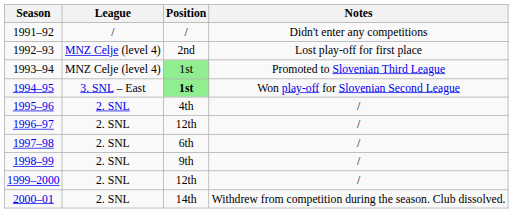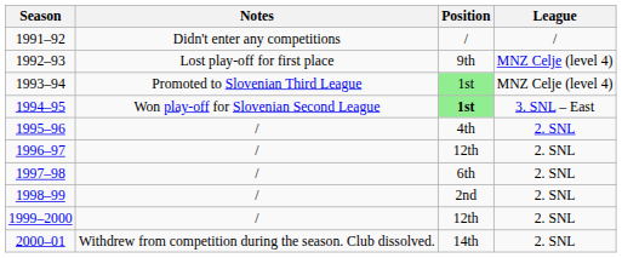columns swapped: League <-> Notes
1992–93 | Position: 2nd -> 9th
1998–99 | Position: 9th -> 2nd
